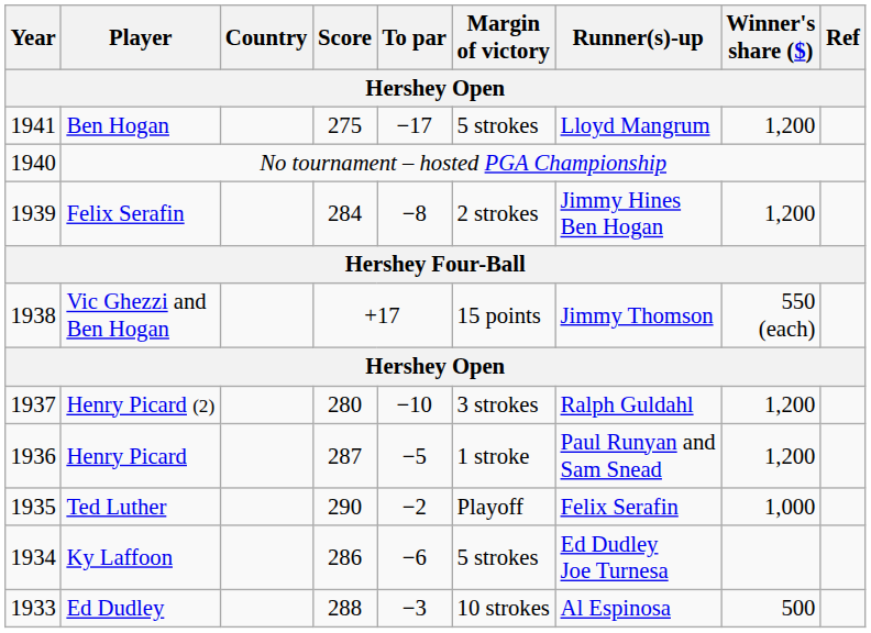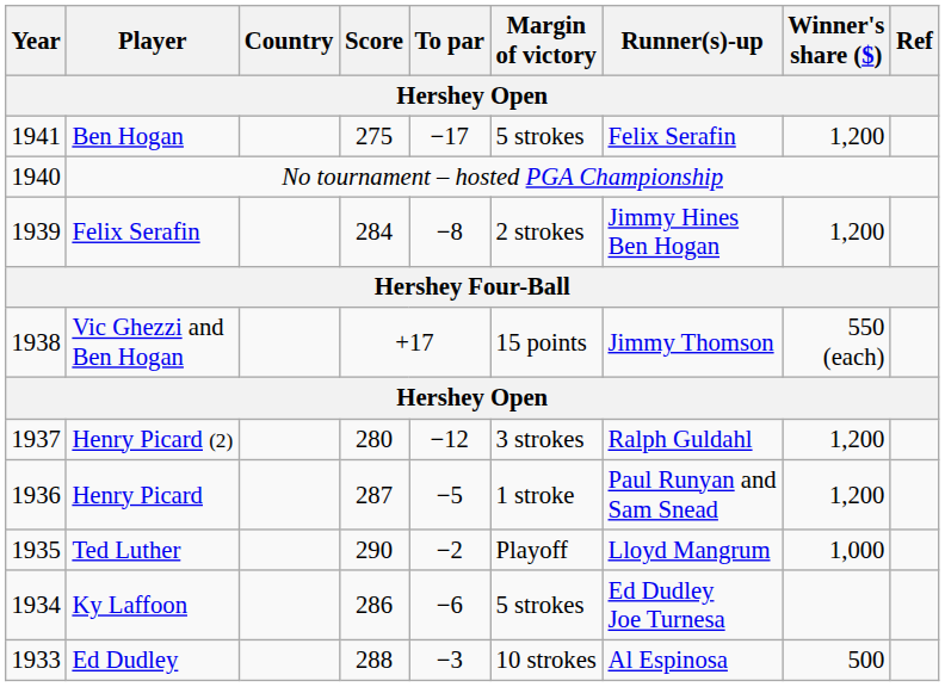Ben Hogan | Runner(s)-up: Lloyd Mangrum -> Felix Serafin
Henry Picard (2) | To par: −10 -> −12
Ted Luther | Runner(s)-up: Felix Serafin -> Lloyd Mangrum
